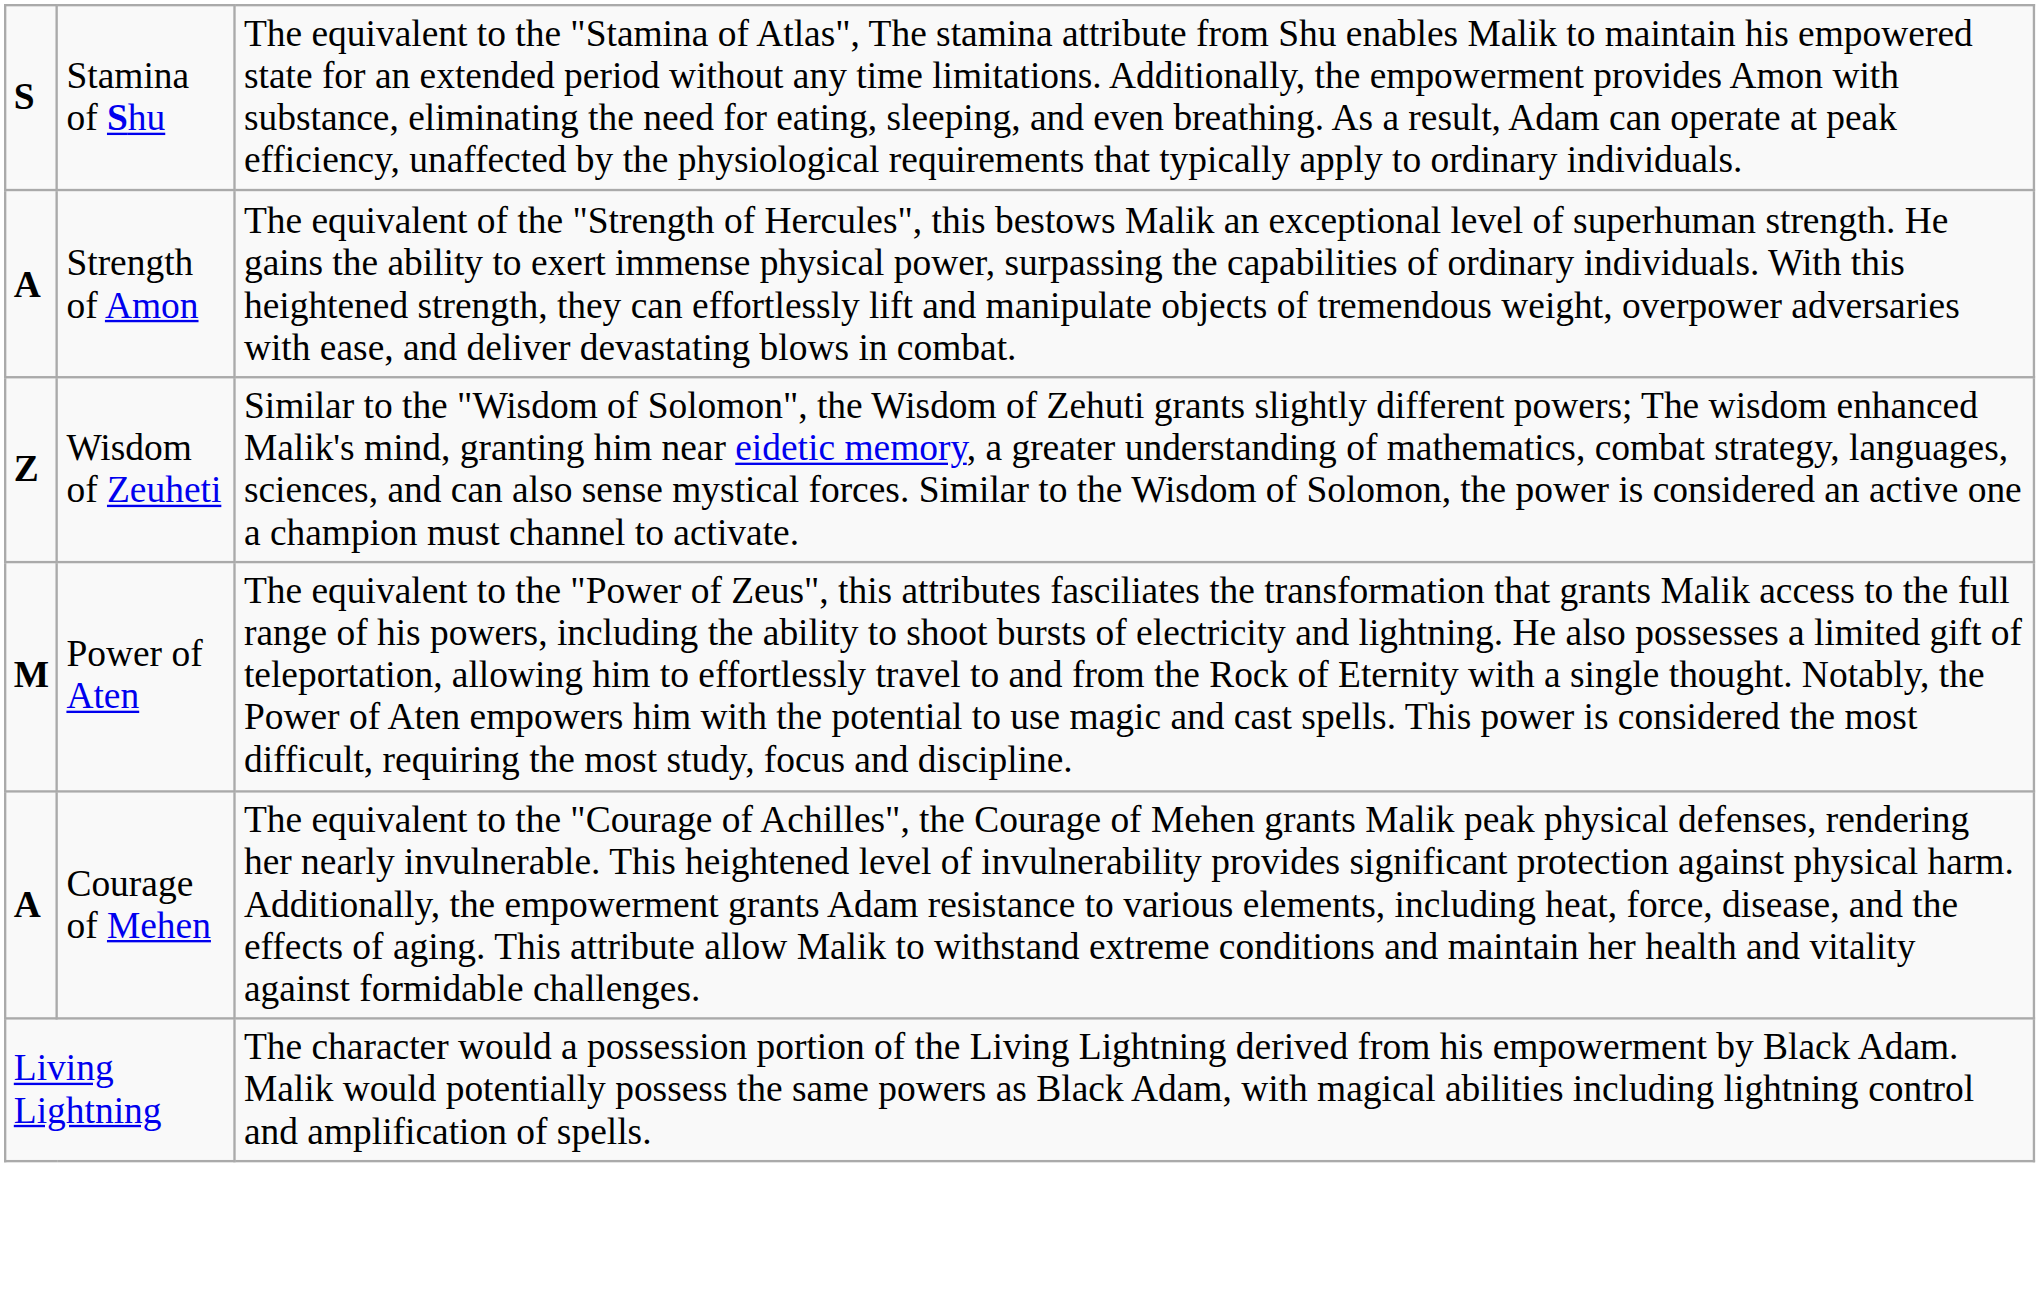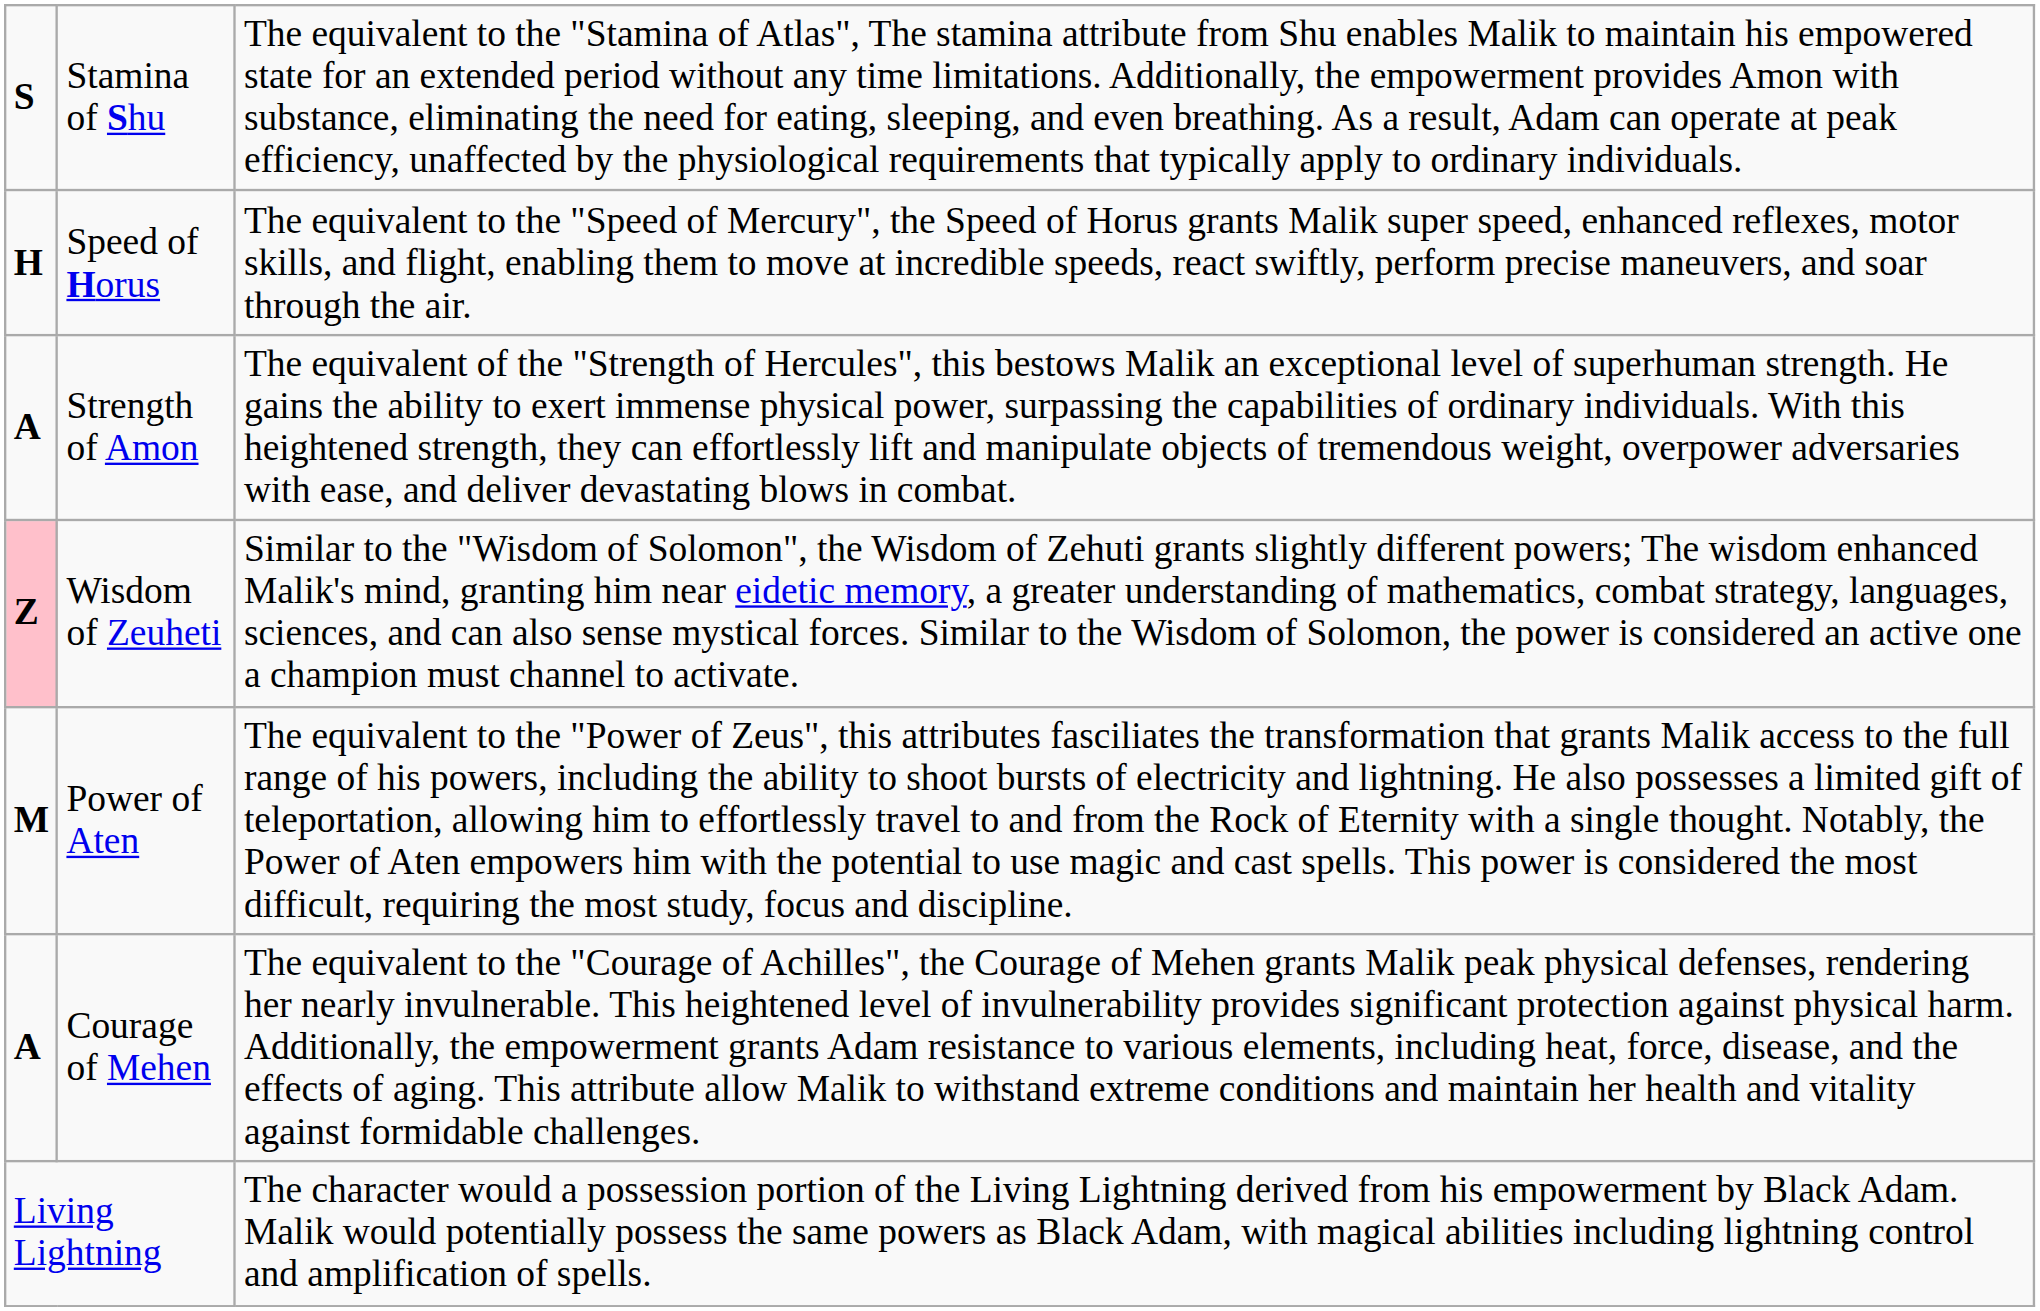+ row: H | Speed of Horus | The equivalent to the "Speed of Mercury", the Speed of Horus grants Malik super speed, enhanced reflexes, motor skills, and flight, enabling them to move at incredible speeds, react swiftly, perform precise maneuvers, and soar through the air.
Wisdom of Zeuheti | column 1: no background -> pink background
